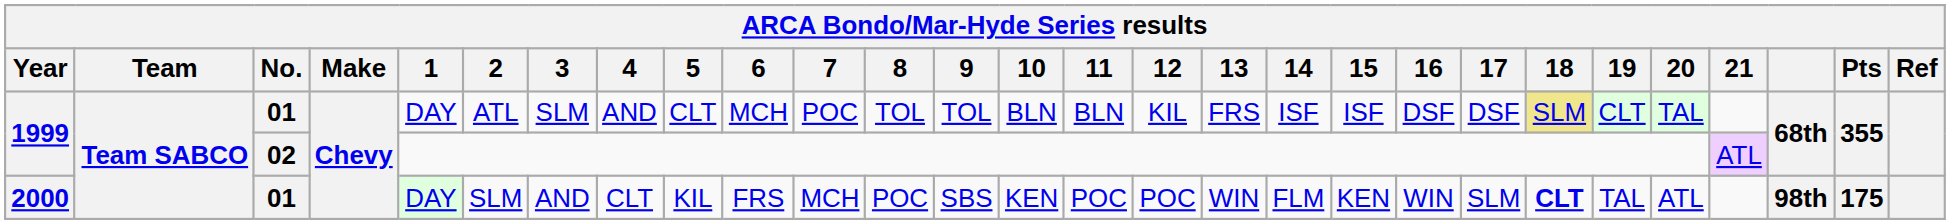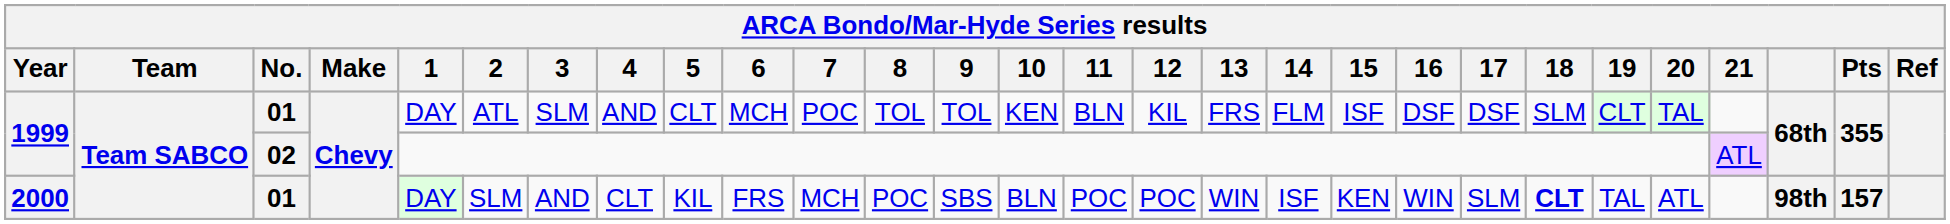1999 / 01 | 10: BLN -> KEN
1999 / 01 | 14: ISF -> FLM
1999 / 01 | 18: khaki background -> no background
2000 | 10: KEN -> BLN
2000 | 14: FLM -> ISF
2000 | Pts: 175 -> 157
